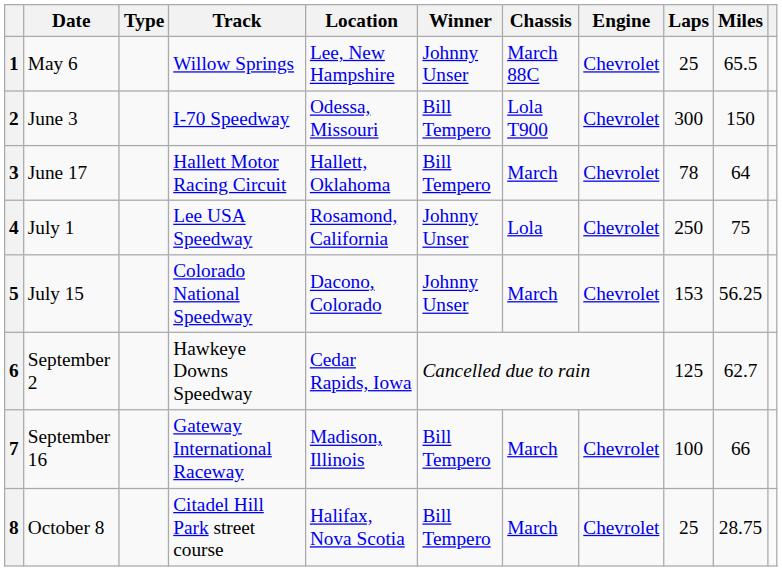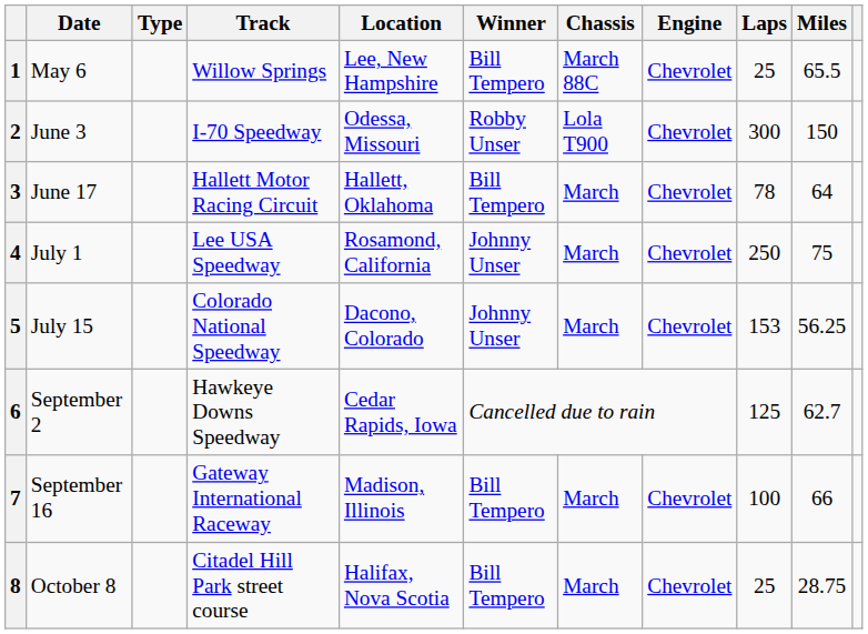1 | Winner: Johnny Unser -> Bill Tempero
2 | Winner: Bill Tempero -> Robby Unser
4 | Chassis: Lola -> March
